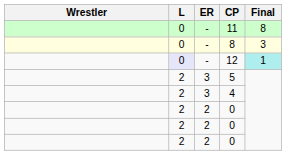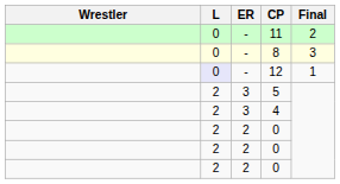11 | Final: 8 -> 2
12 | Final: paleturquoise background -> no background
